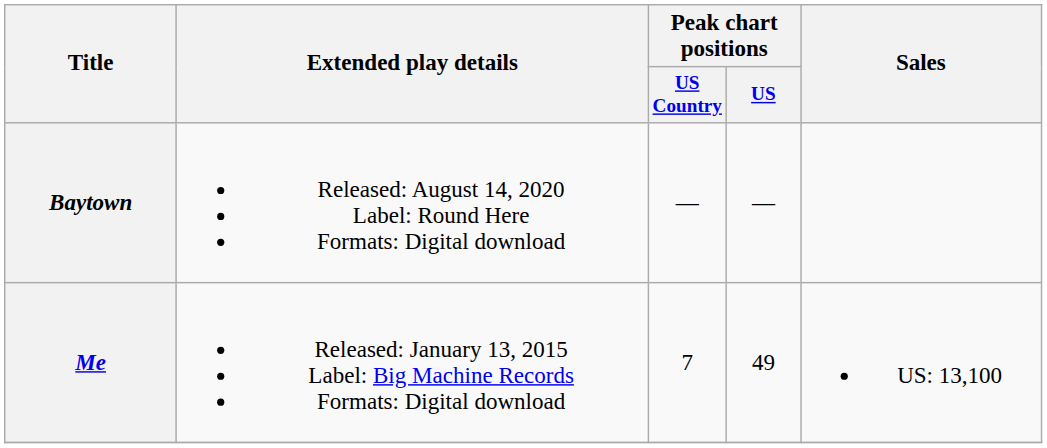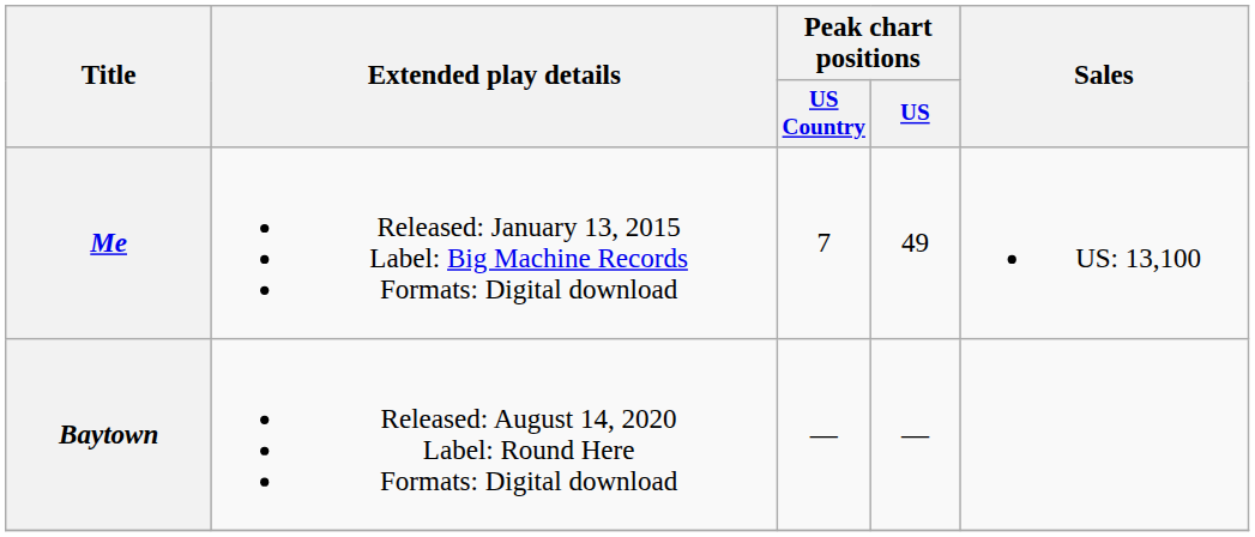rows swapped: Me <-> Baytown
